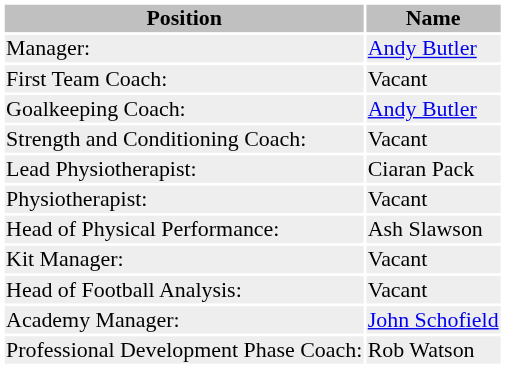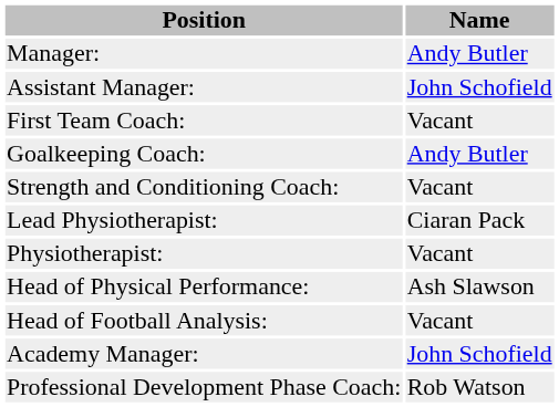+ row: Assistant Manager: | John Schofield
- row: Kit Manager: | Vacant
